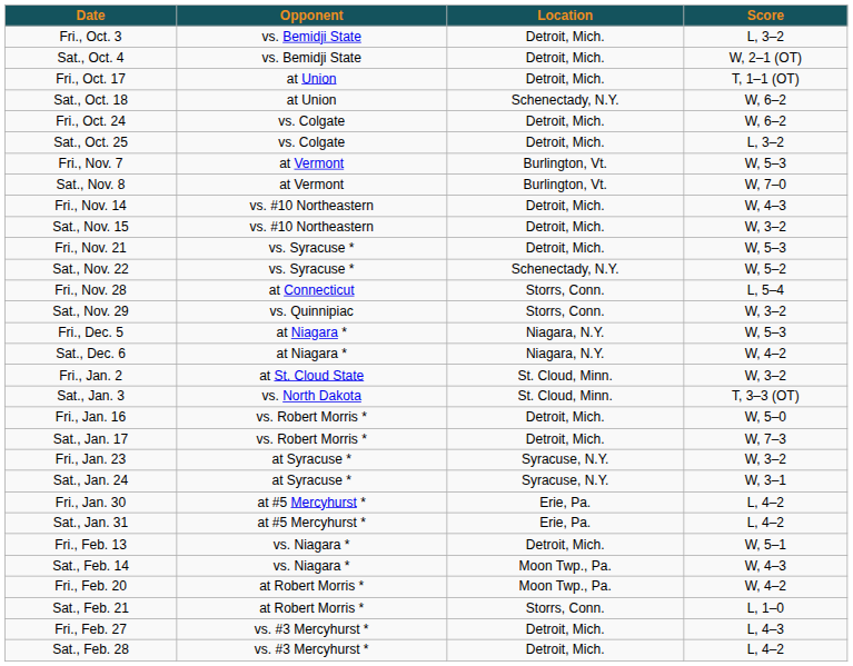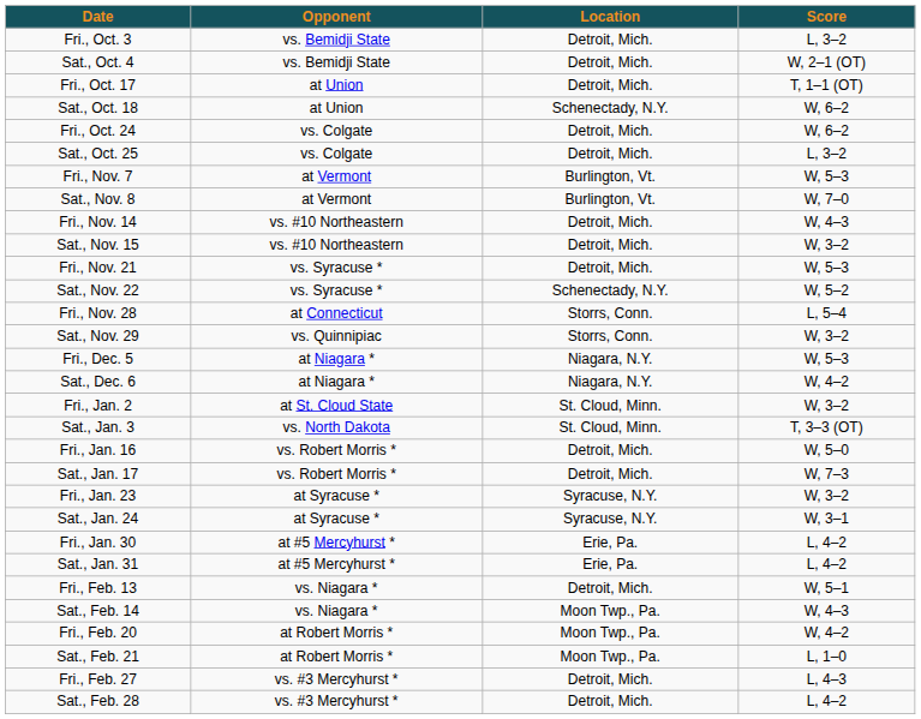Sat., Feb. 21 | Location: Storrs, Conn. -> Moon Twp., Pa.
